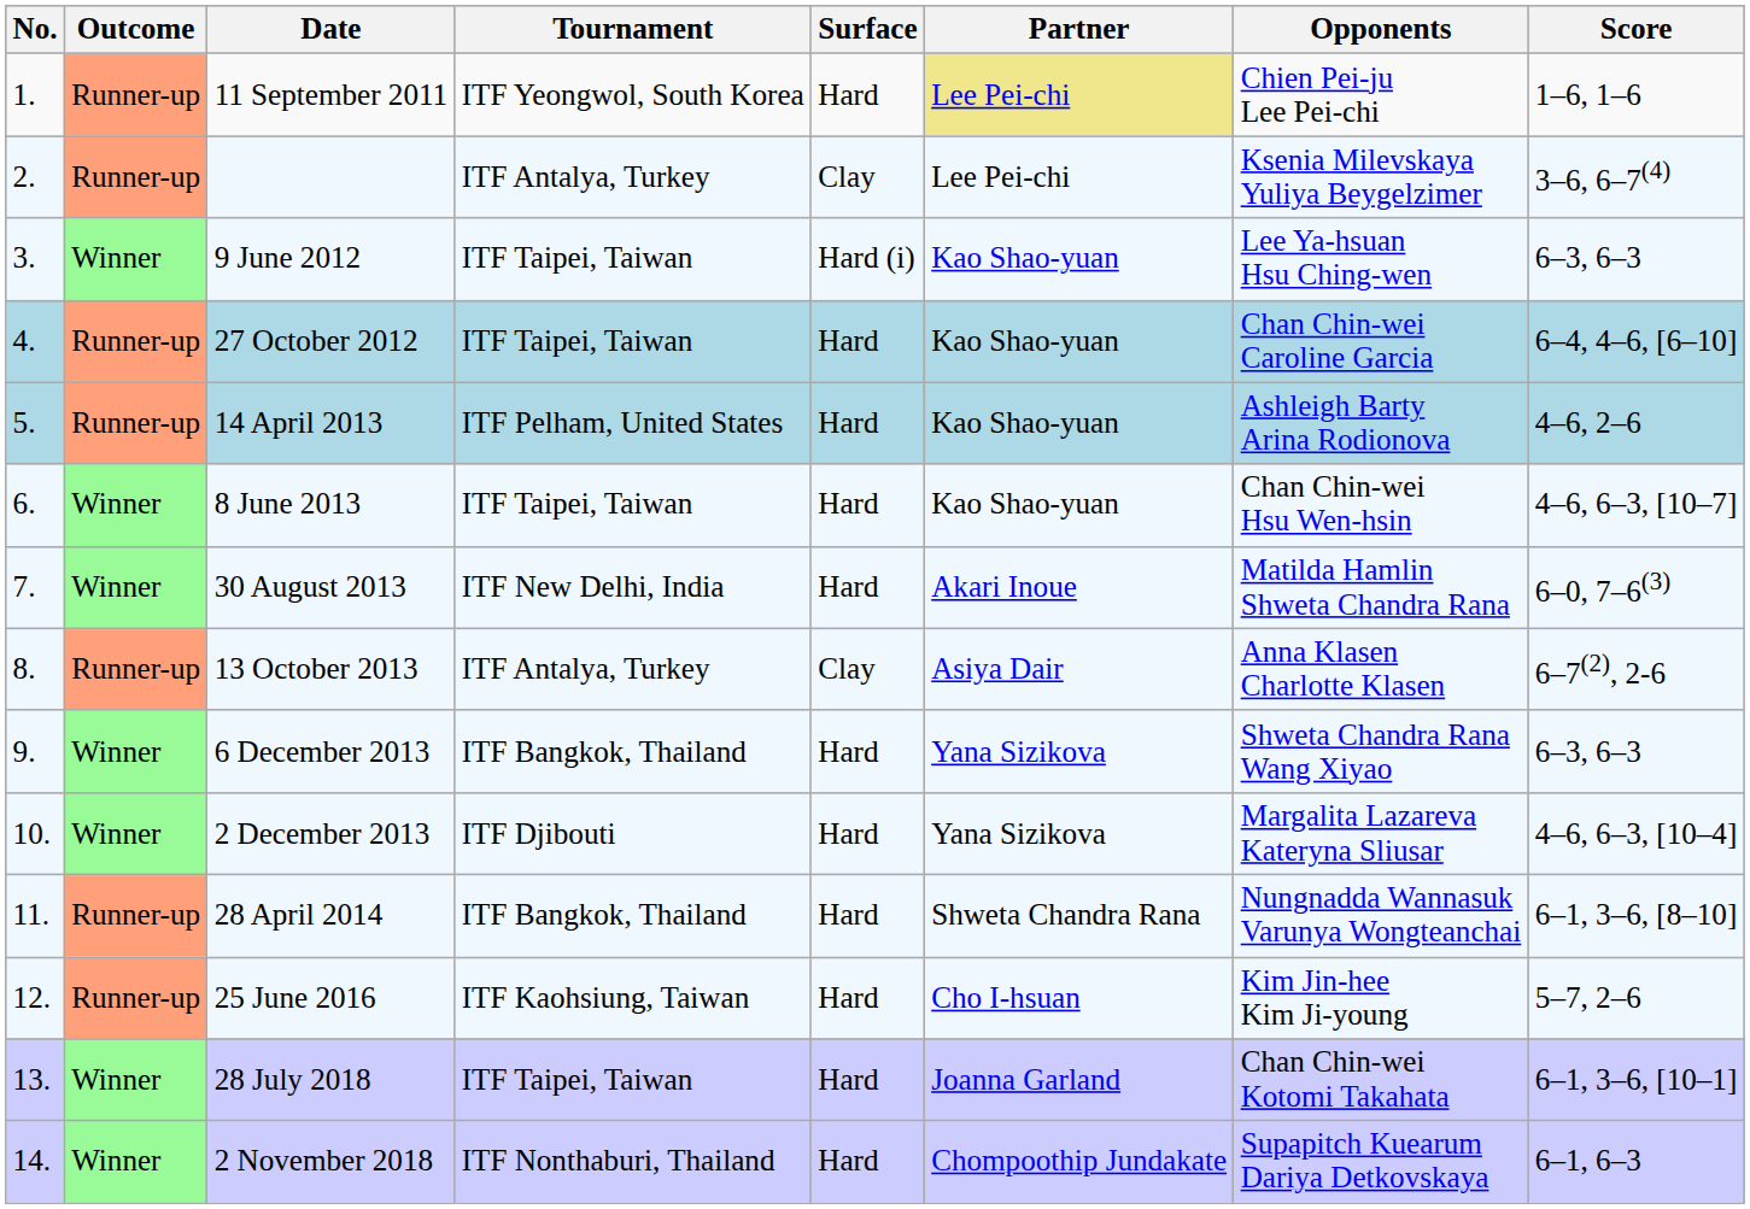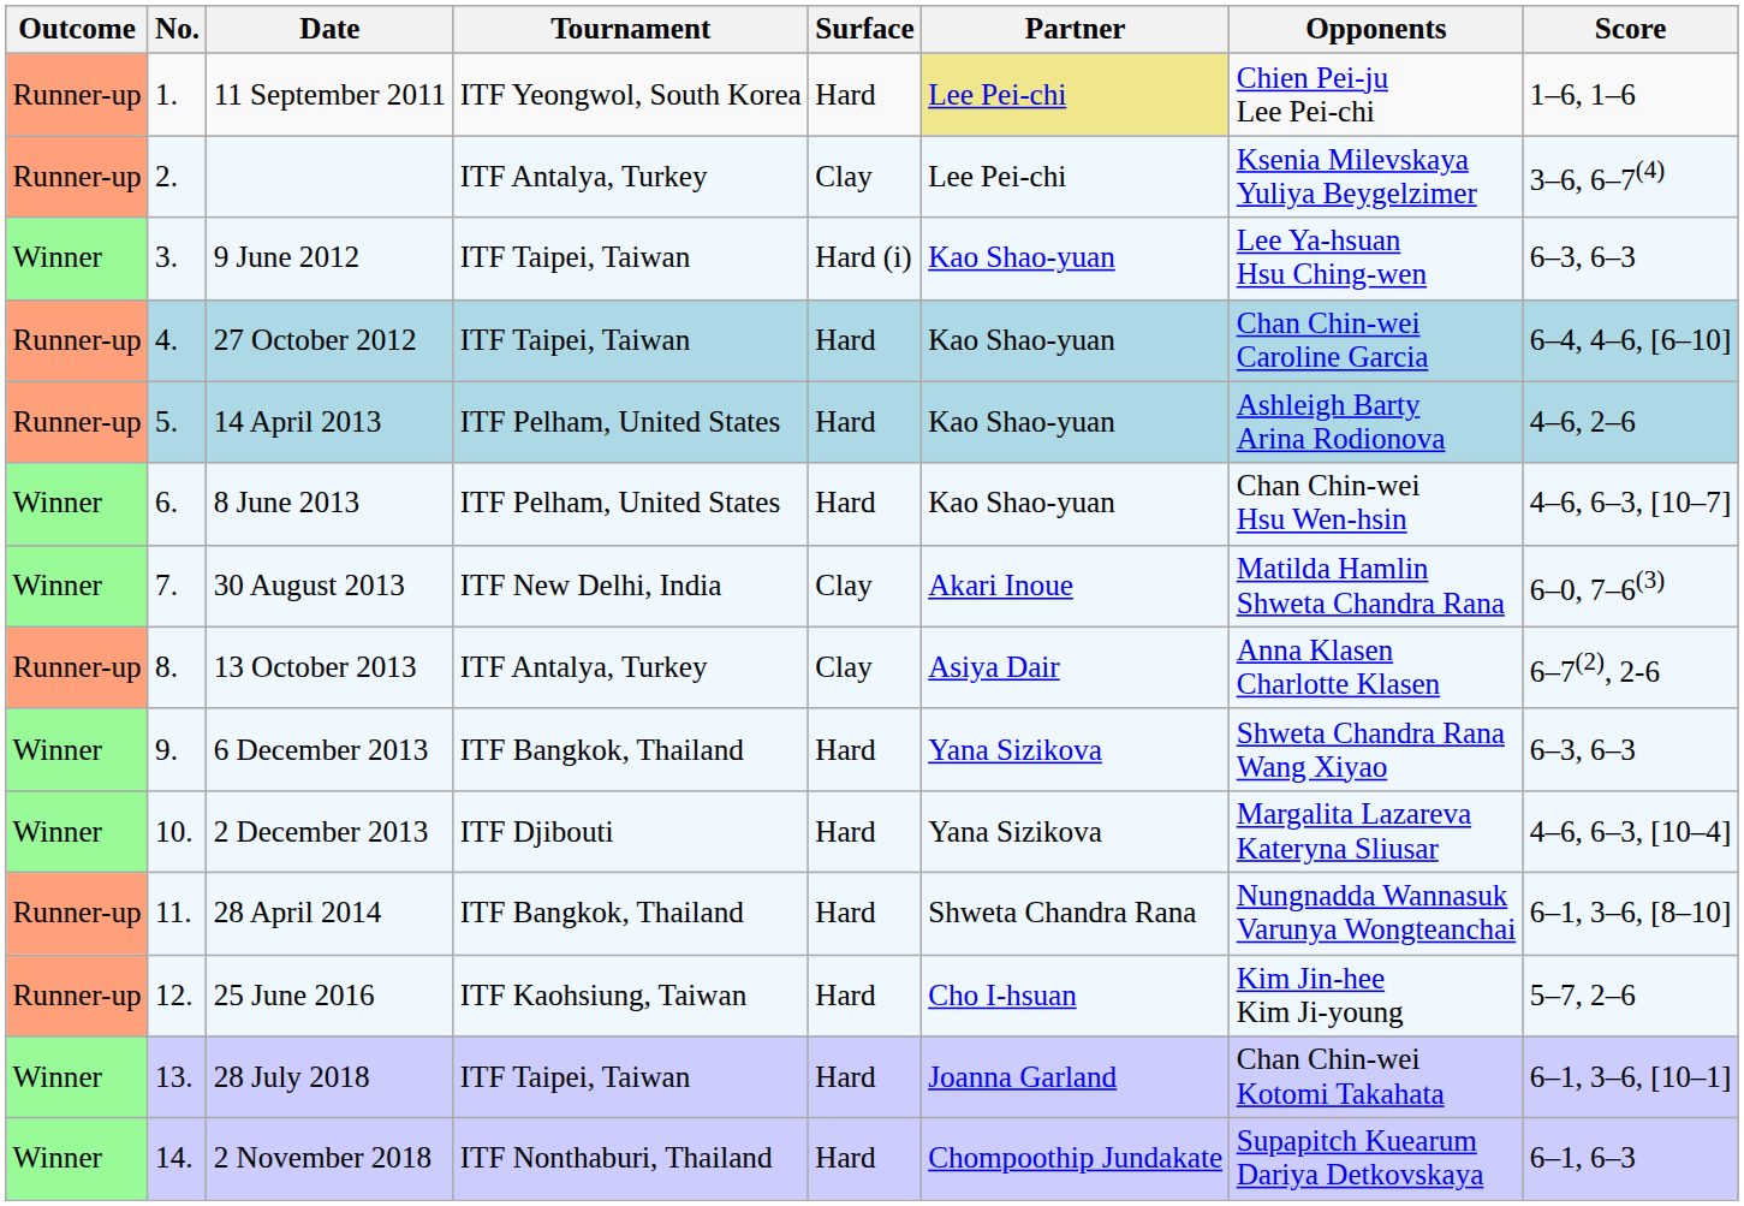columns swapped: Outcome <-> No.
8 June 2013 | Tournament: ITF Taipei, Taiwan -> ITF Pelham, United States
30 August 2013 | Surface: Hard -> Clay
